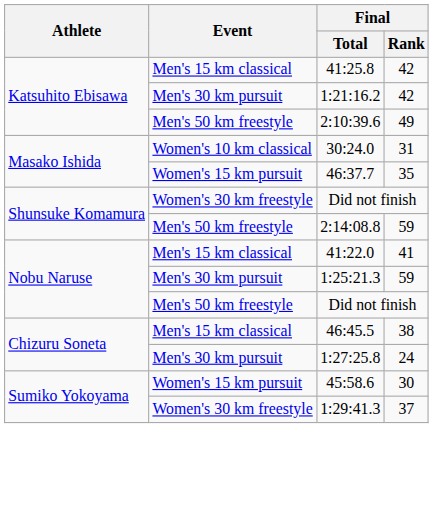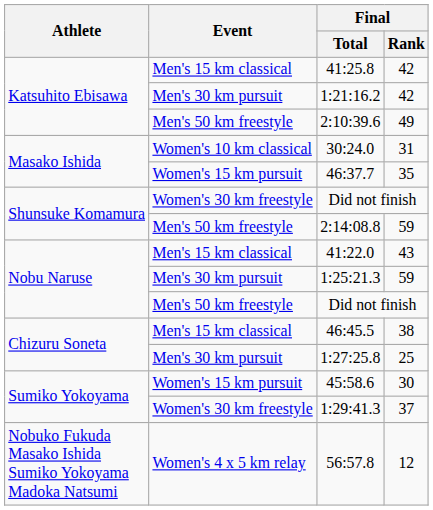41:22.0 | Final / Rank: 41 -> 43
1:27:25.8 | Final / Rank: 24 -> 25
+ row: Nobuko Fukuda Masako Ishida Sumiko Yokoyama Madoka Natsumi | Women's 4 x 5 km relay | 56:57.8 | 12
